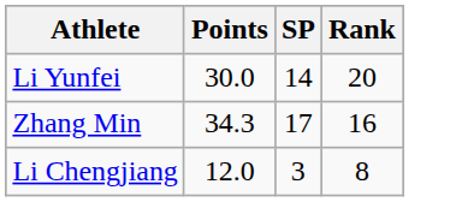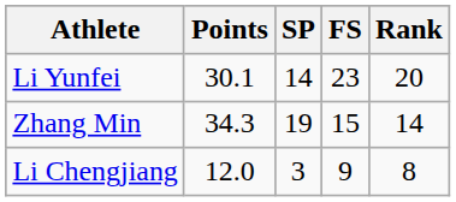+ column: FS | 23 | 15 | 9
Li Yunfei | Points: 30.0 -> 30.1
Zhang Min | SP: 17 -> 19
Zhang Min | Rank: 16 -> 14
